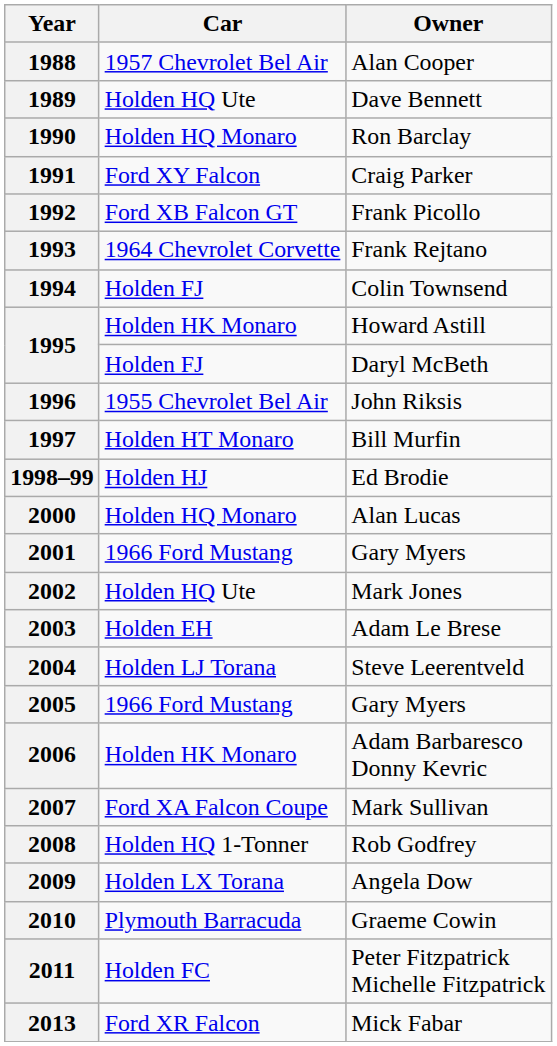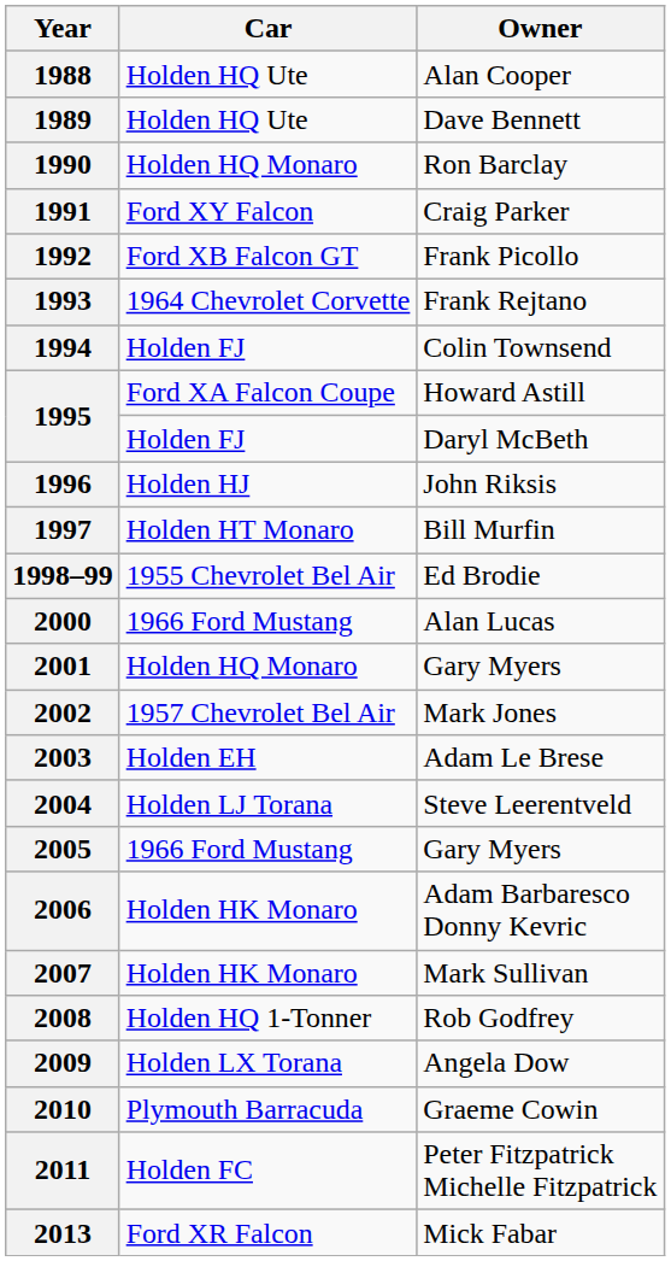1988 | Car: 1957 Chevrolet Bel Air -> Holden HQ Ute
1995 / Howard Astill | Car: Holden HK Monaro -> Ford XA Falcon Coupe
1996 | Car: 1955 Chevrolet Bel Air -> Holden HJ
1998–99 | Car: Holden HJ -> 1955 Chevrolet Bel Air
2000 | Car: Holden HQ Monaro -> 1966 Ford Mustang
2001 | Car: 1966 Ford Mustang -> Holden HQ Monaro
2002 | Car: Holden HQ Ute -> 1957 Chevrolet Bel Air
2007 | Car: Ford XA Falcon Coupe -> Holden HK Monaro
